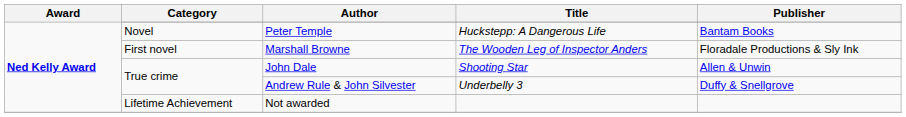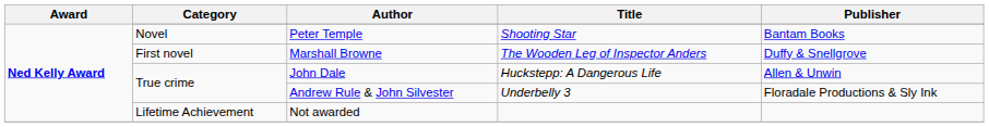Peter Temple | Title: Huckstepp: A Dangerous Life -> Shooting Star
Marshall Browne | Publisher: Floradale Productions & Sly Ink -> Duffy & Snellgrove
John Dale | Title: Shooting Star -> Huckstepp: A Dangerous Life
Andrew Rule & John Silvester | Publisher: Duffy & Snellgrove -> Floradale Productions & Sly Ink
